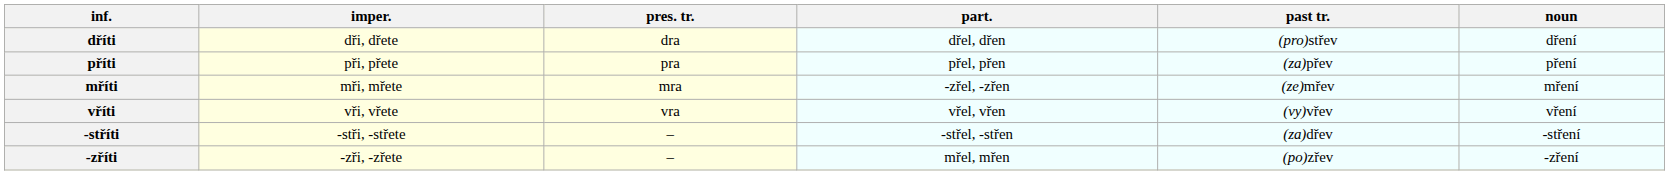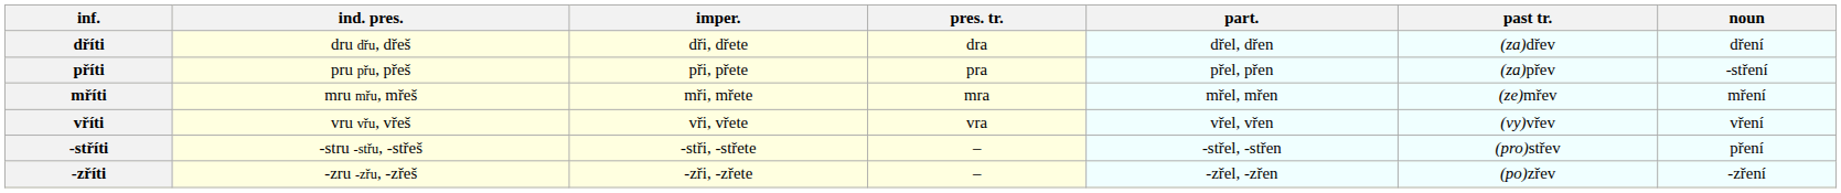+ column: ind. pres. | dru dřu, dřeš | pru přu, přeš | mru mřu, mřeš | vru vřu, vřeš | -stru -střu, -střeš | -zru -zřu, -zřeš
dříti | past tr.: (pro)střev -> (za)dřev
příti | noun: pření -> -stření
mříti | part.: -zřel, -zřen -> mřel, mřen
-stříti | past tr.: (za)dřev -> (pro)střev
-stříti | noun: -stření -> pření
-zříti | part.: mřel, mřen -> -zřel, -zřen
